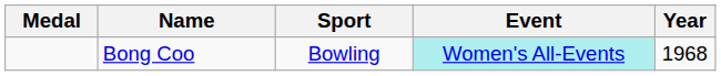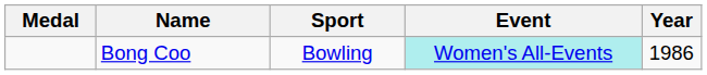Bong Coo | Year: 1968 -> 1986
